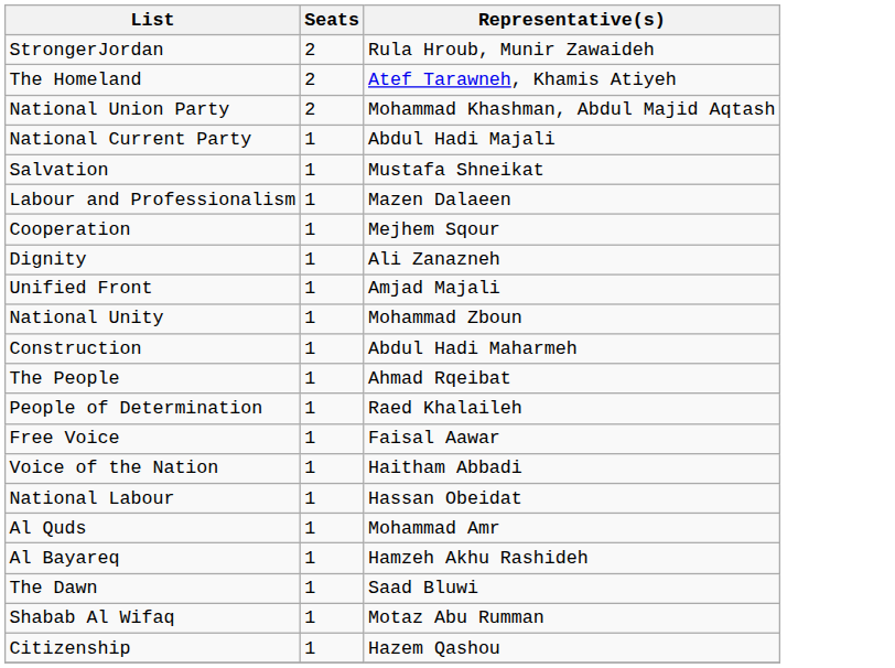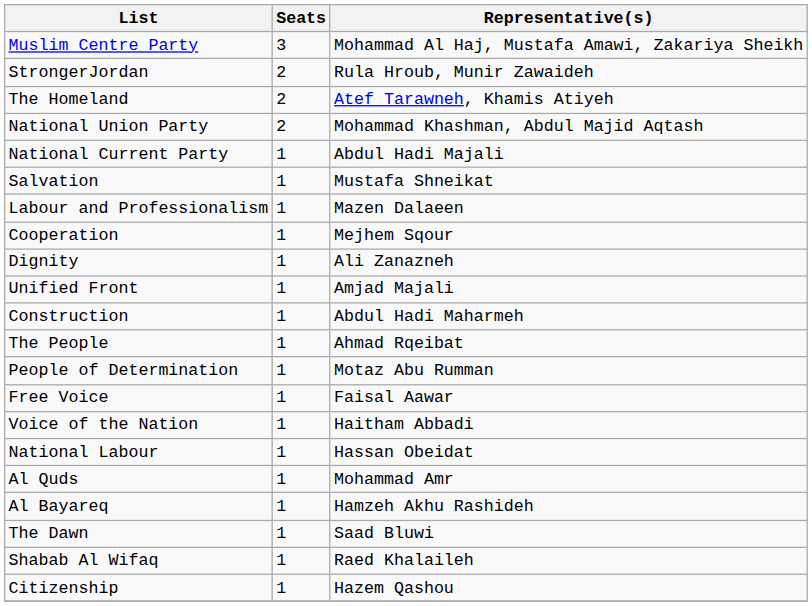+ row: Muslim Centre Party | 3 | Mohammad Al Haj, Mustafa Amawi, Zakariya Sheikh
- row: National Unity | 1 | Mohammad Zboun
People of Determination | Representative(s): Raed Khalaileh -> Motaz Abu Rumman
Shabab Al Wifaq | Representative(s): Motaz Abu Rumman -> Raed Khalaileh
